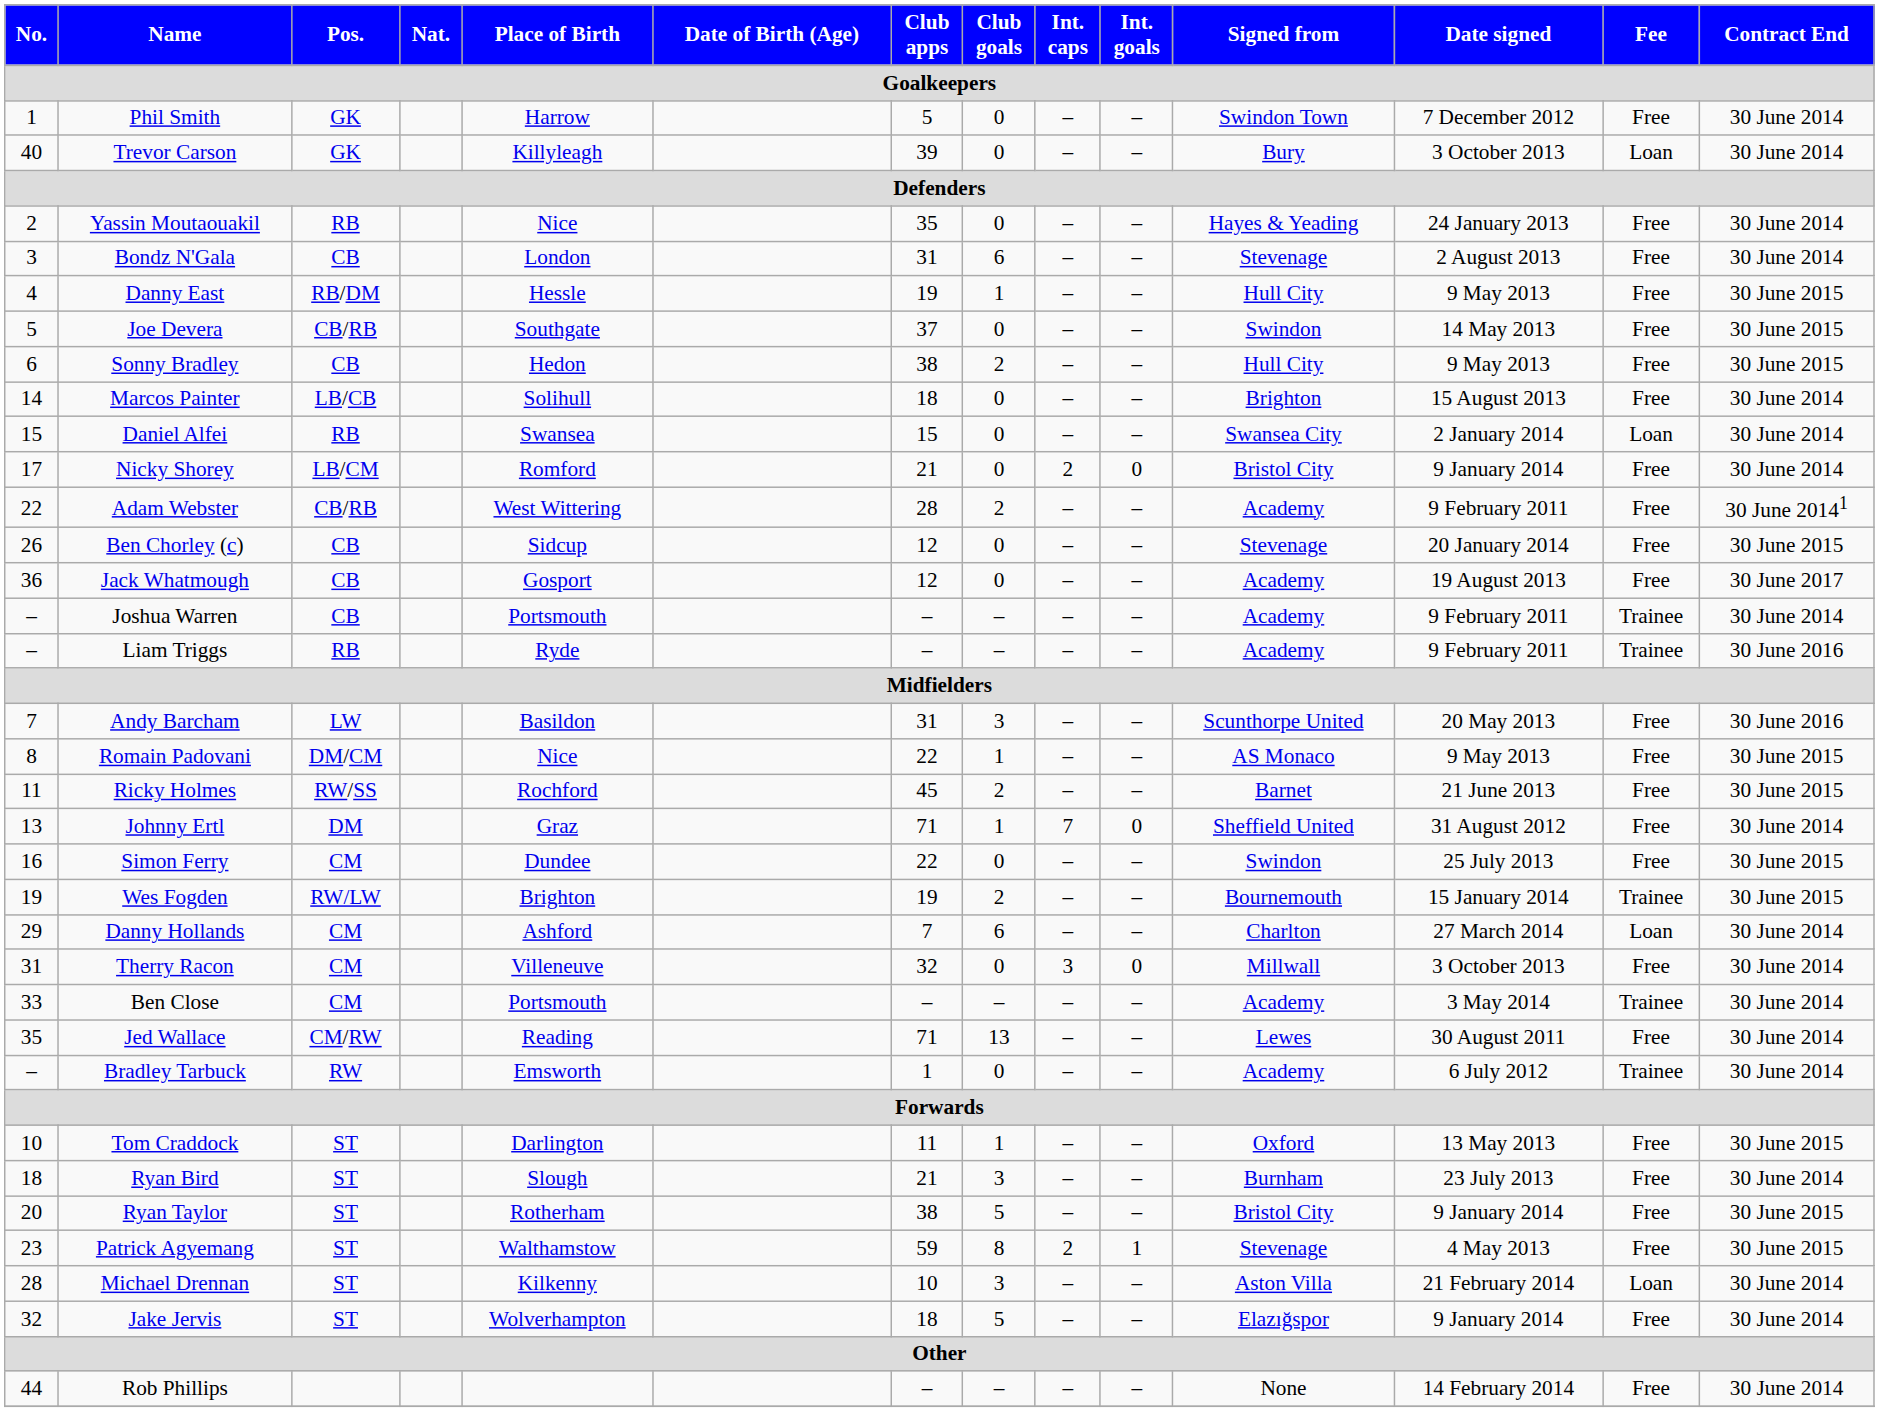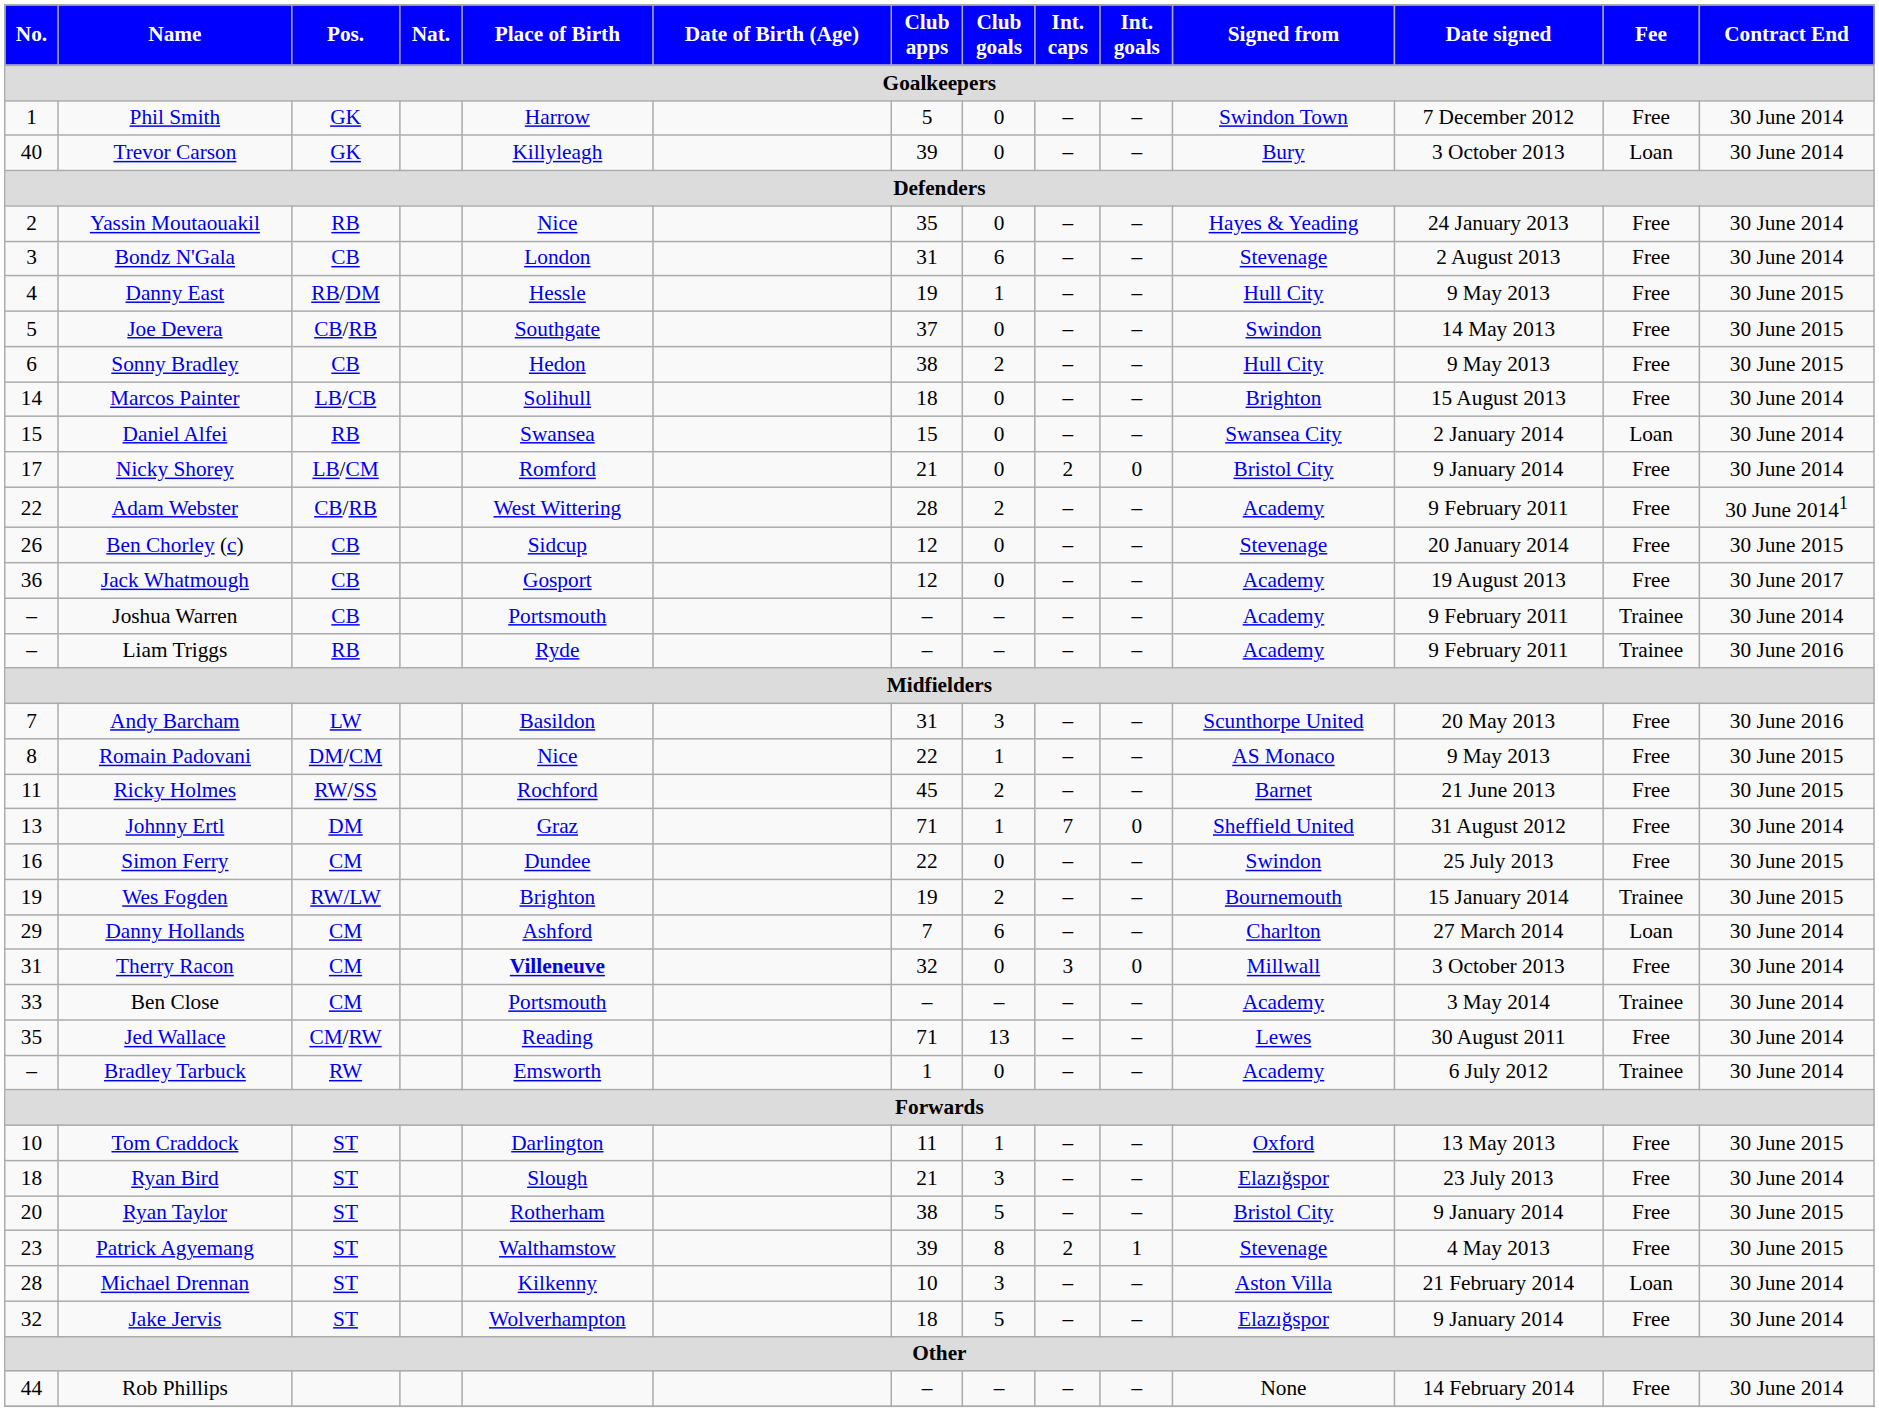Therry Racon | Place of Birth: normal -> bold
Ryan Bird | Signed from: Burnham -> Elazığspor
Patrick Agyemang | Club apps: 59 -> 39
